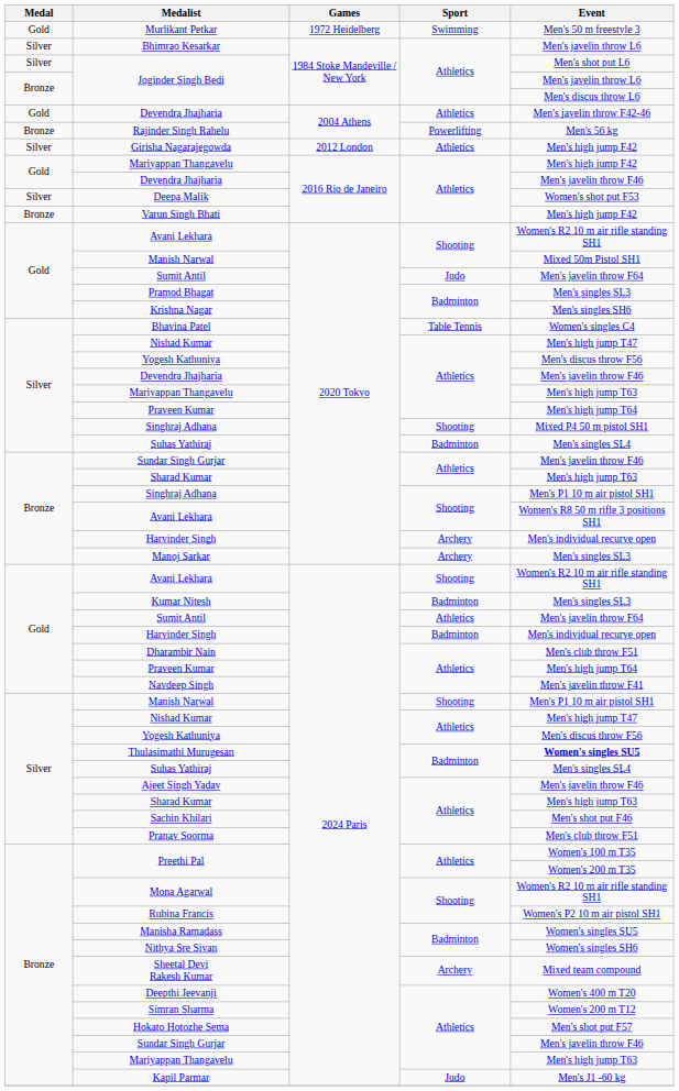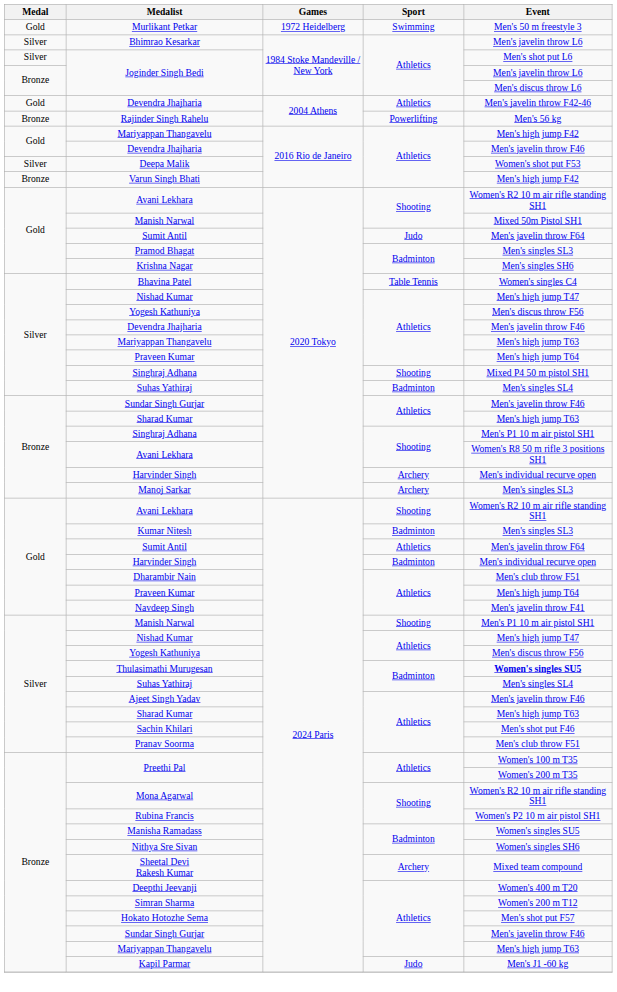- row: Silver | Girisha Nagarajegowda | 2012 London | Athletics | Men's high jump F42
